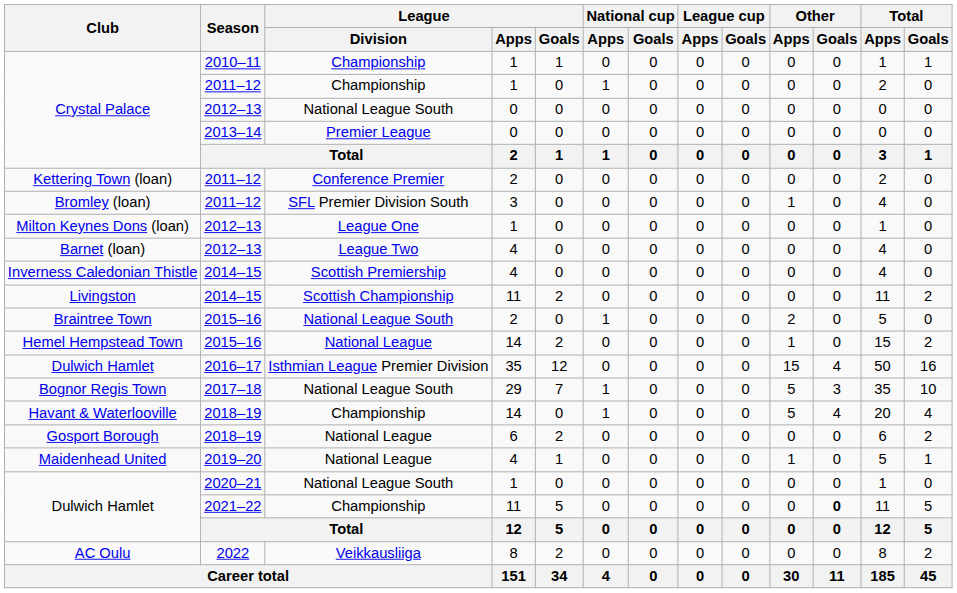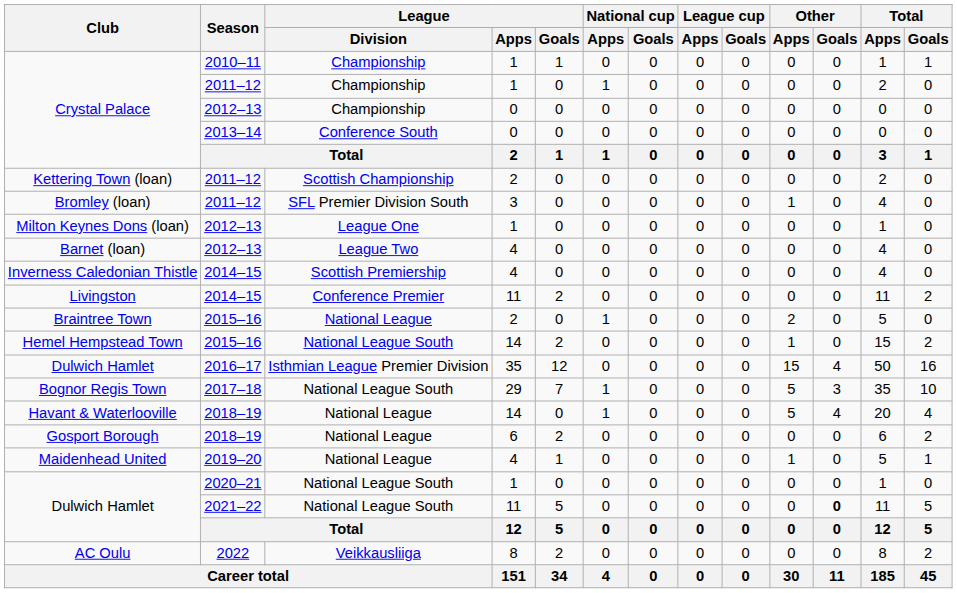Crystal Palace / 2012–13 | League / Division: National League South -> Championship
Crystal Palace / 2013–14 | League / Division: Premier League -> Conference South
Kettering Town (loan) | League / Division: Conference Premier -> Scottish Championship
Livingston | League / Division: Scottish Championship -> Conference Premier
Braintree Town | League / Division: National League South -> National League
Hemel Hempstead Town | League / Division: National League -> National League South
Havant & Waterlooville | League / Division: Championship -> National League
Dulwich Hamlet / 2021–22 | League / Division: Championship -> National League South
